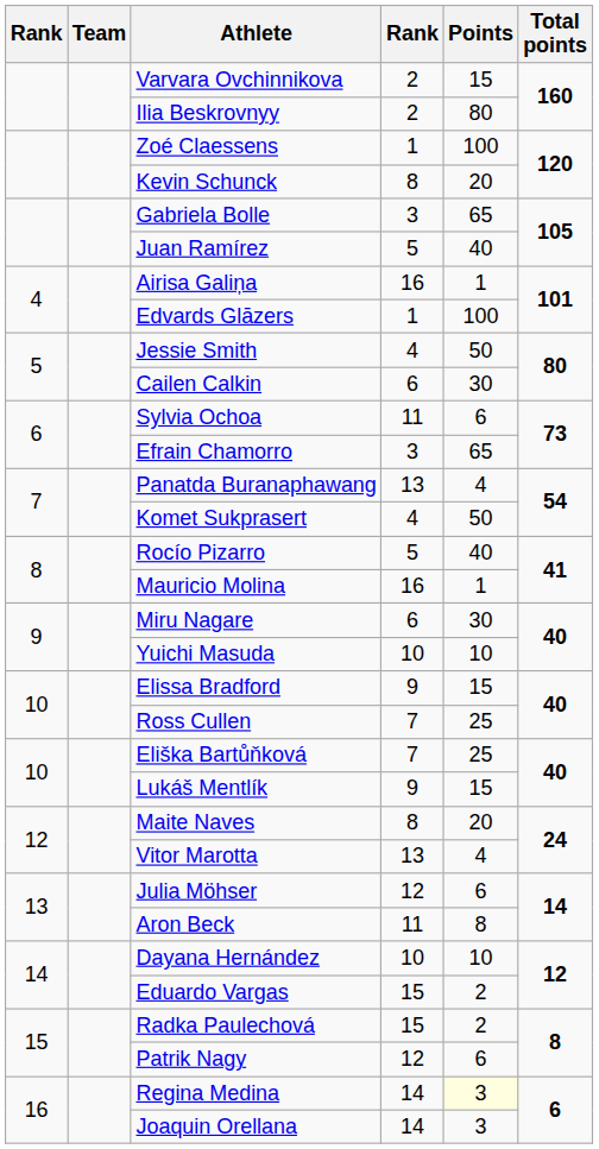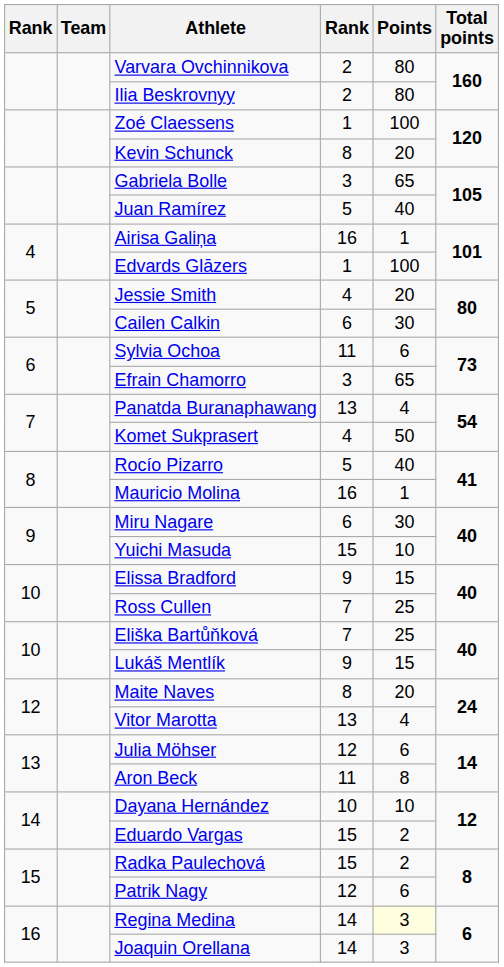Varvara Ovchinnikova | Points: 15 -> 80
Jessie Smith | Points: 50 -> 20
Yuichi Masuda | column 4: 10 -> 15
